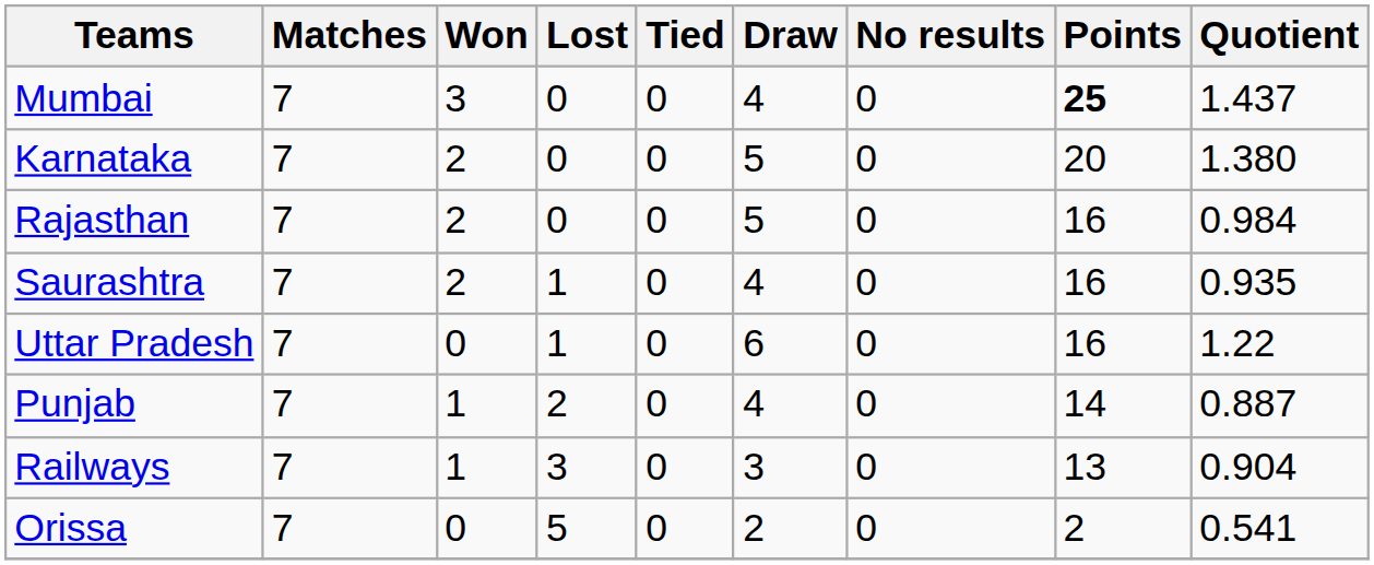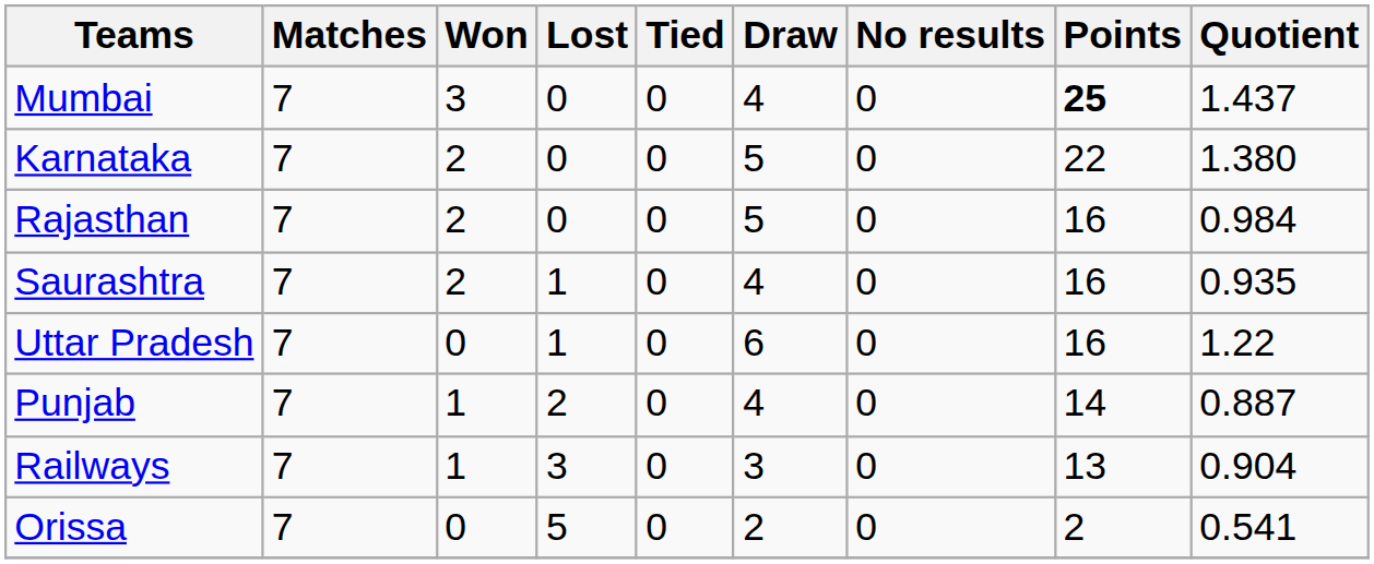Karnataka | Points: 20 -> 22
